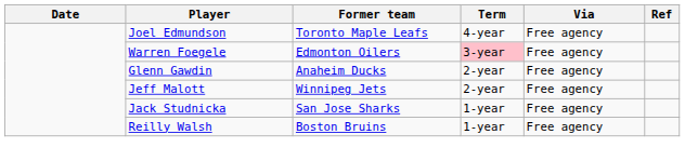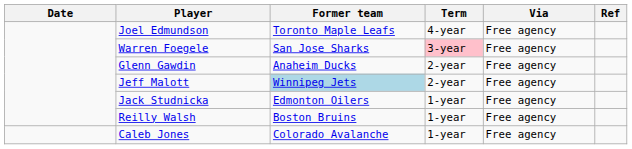Warren Foegele | Former team: Edmonton Oilers -> San Jose Sharks
Jeff Malott | Former team: no background -> lightblue background
Jack Studnicka | Former team: San Jose Sharks -> Edmonton Oilers
+ row: Caleb Jones | Colorado Avalanche | 1-year | Free agency
